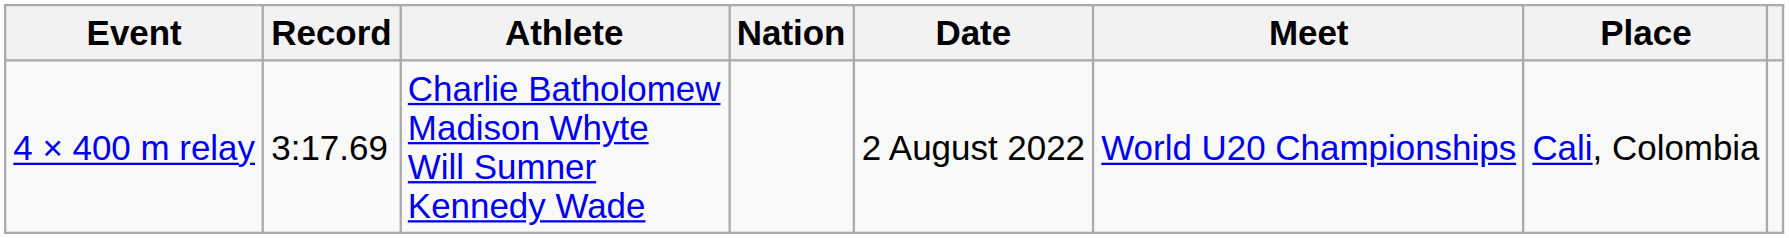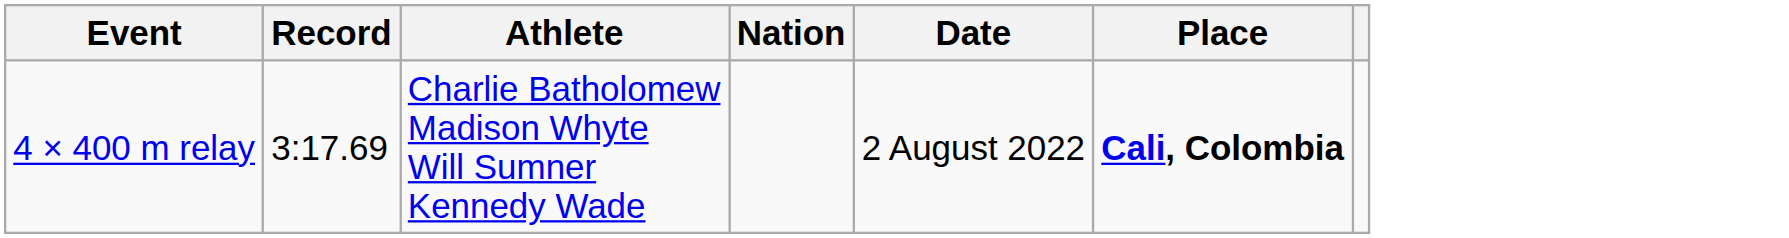- column: Meet | World U20 Championships
4 × 400 m relay | Place: normal -> bold
